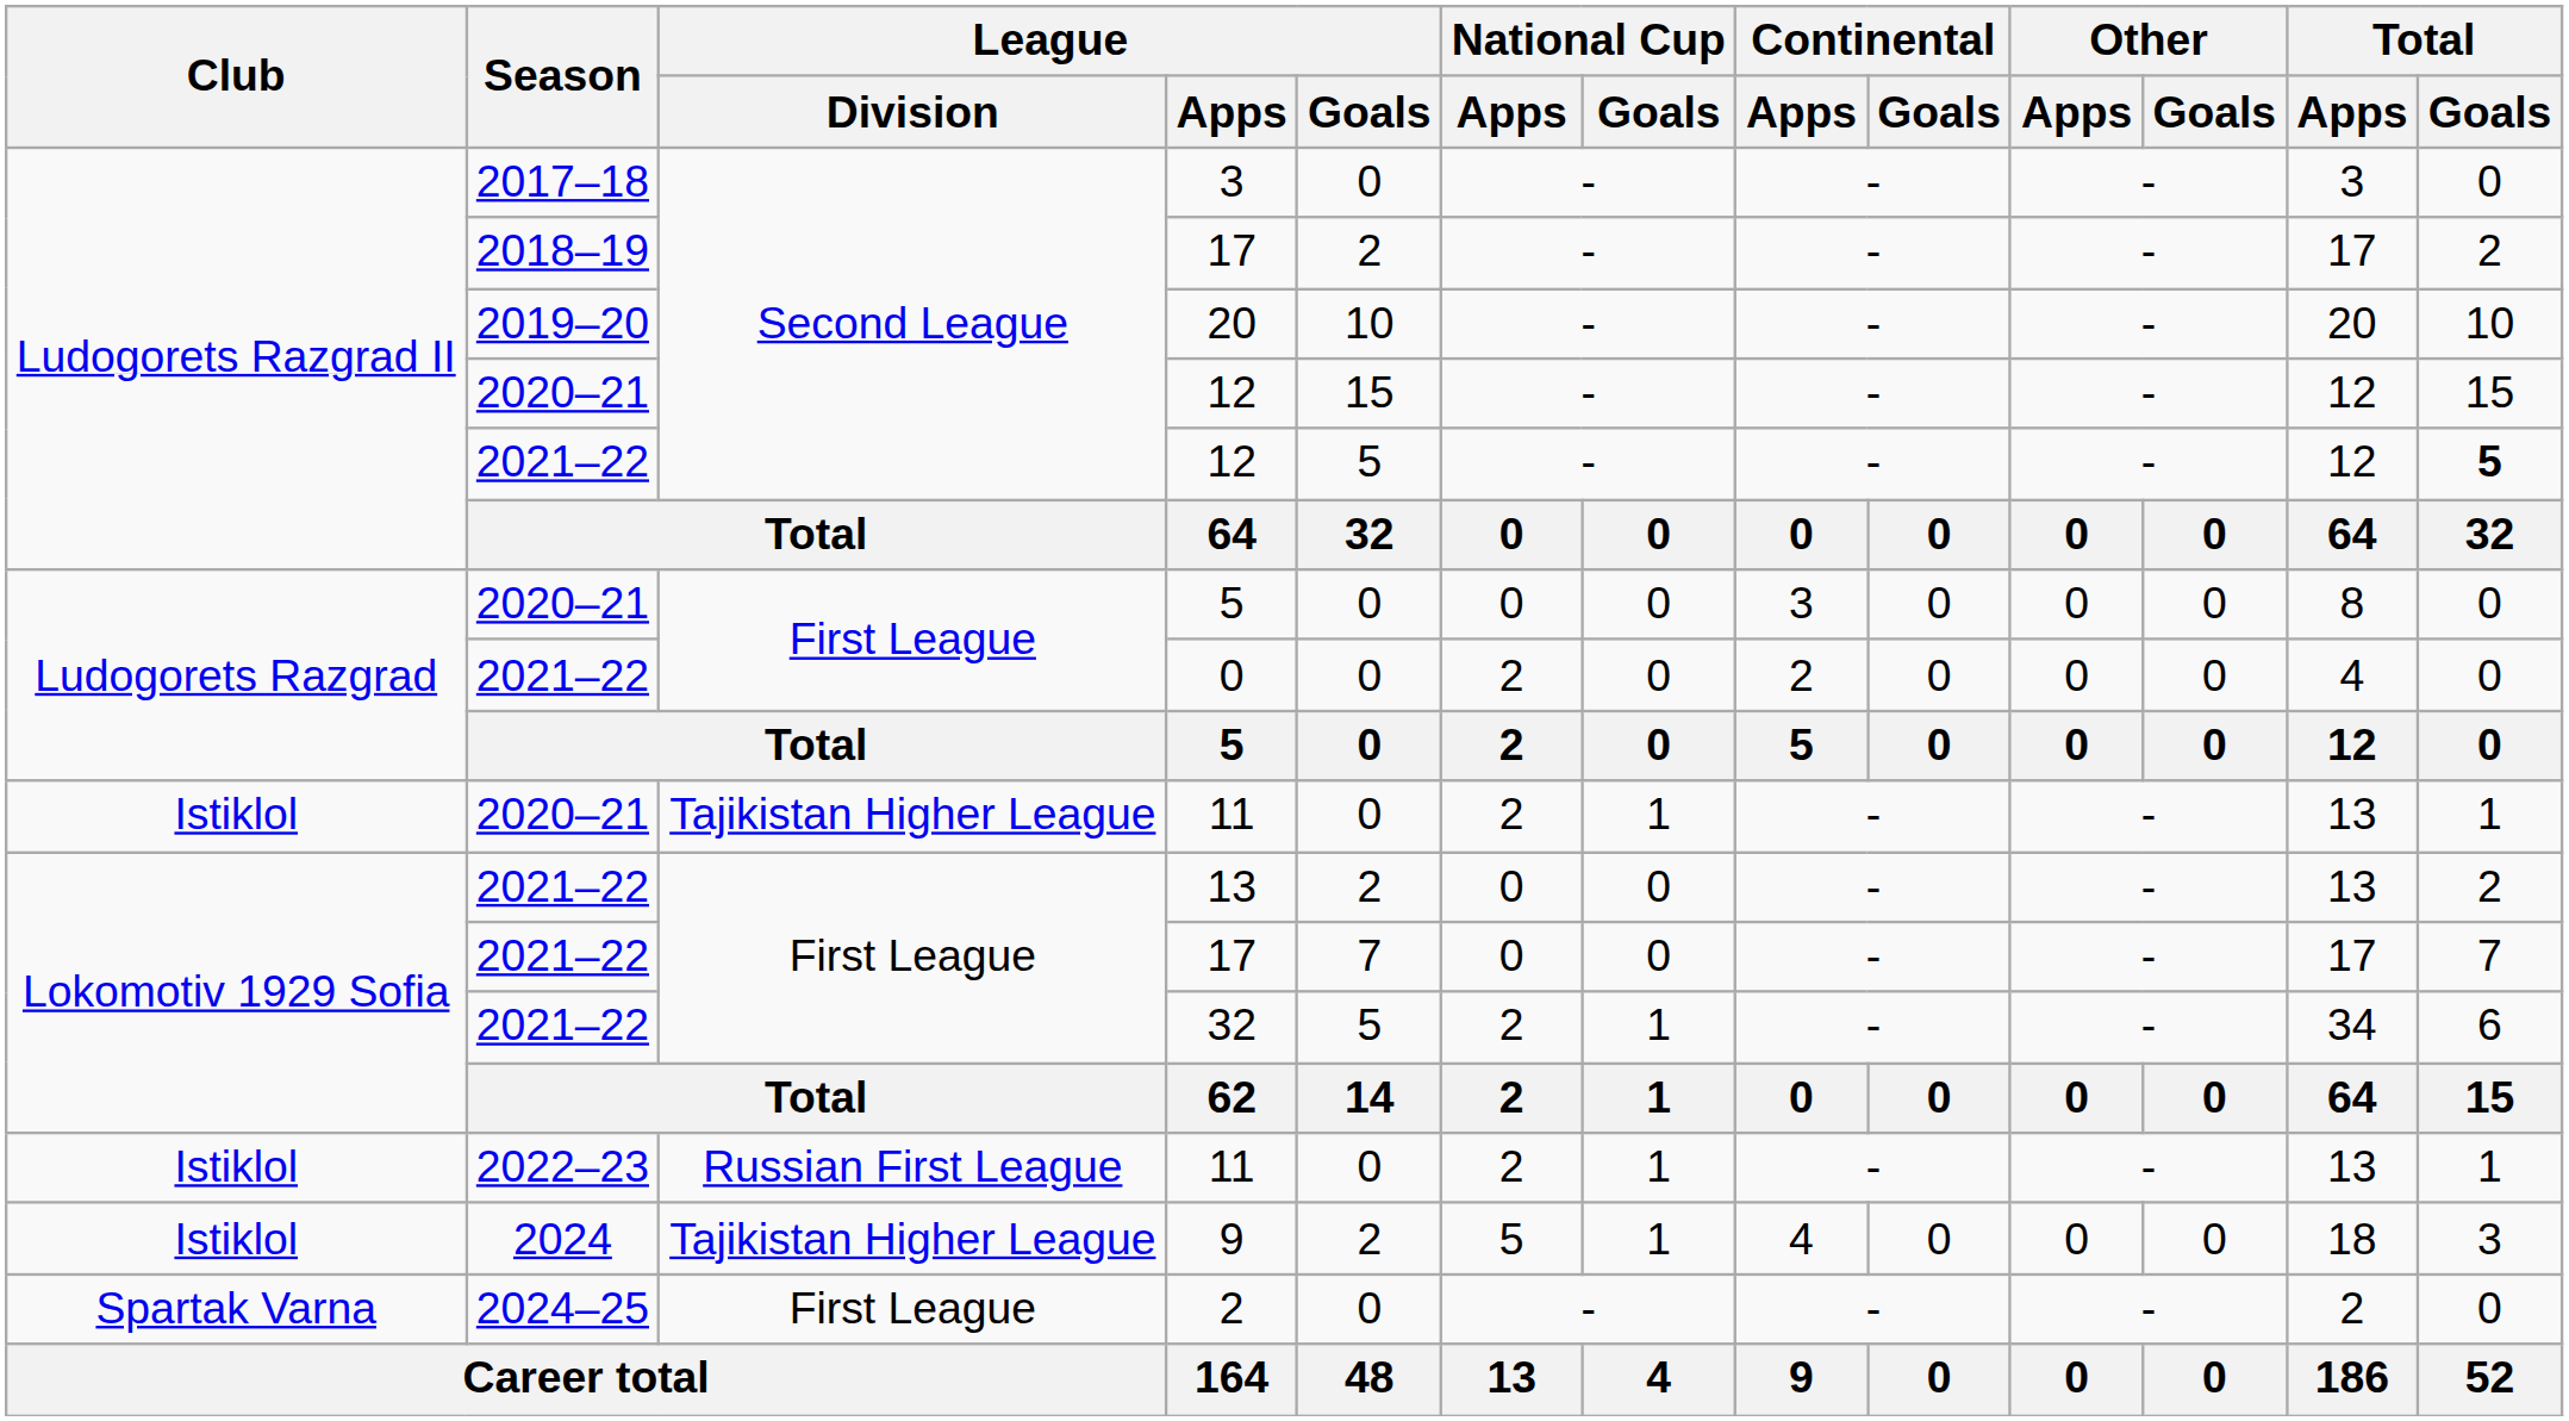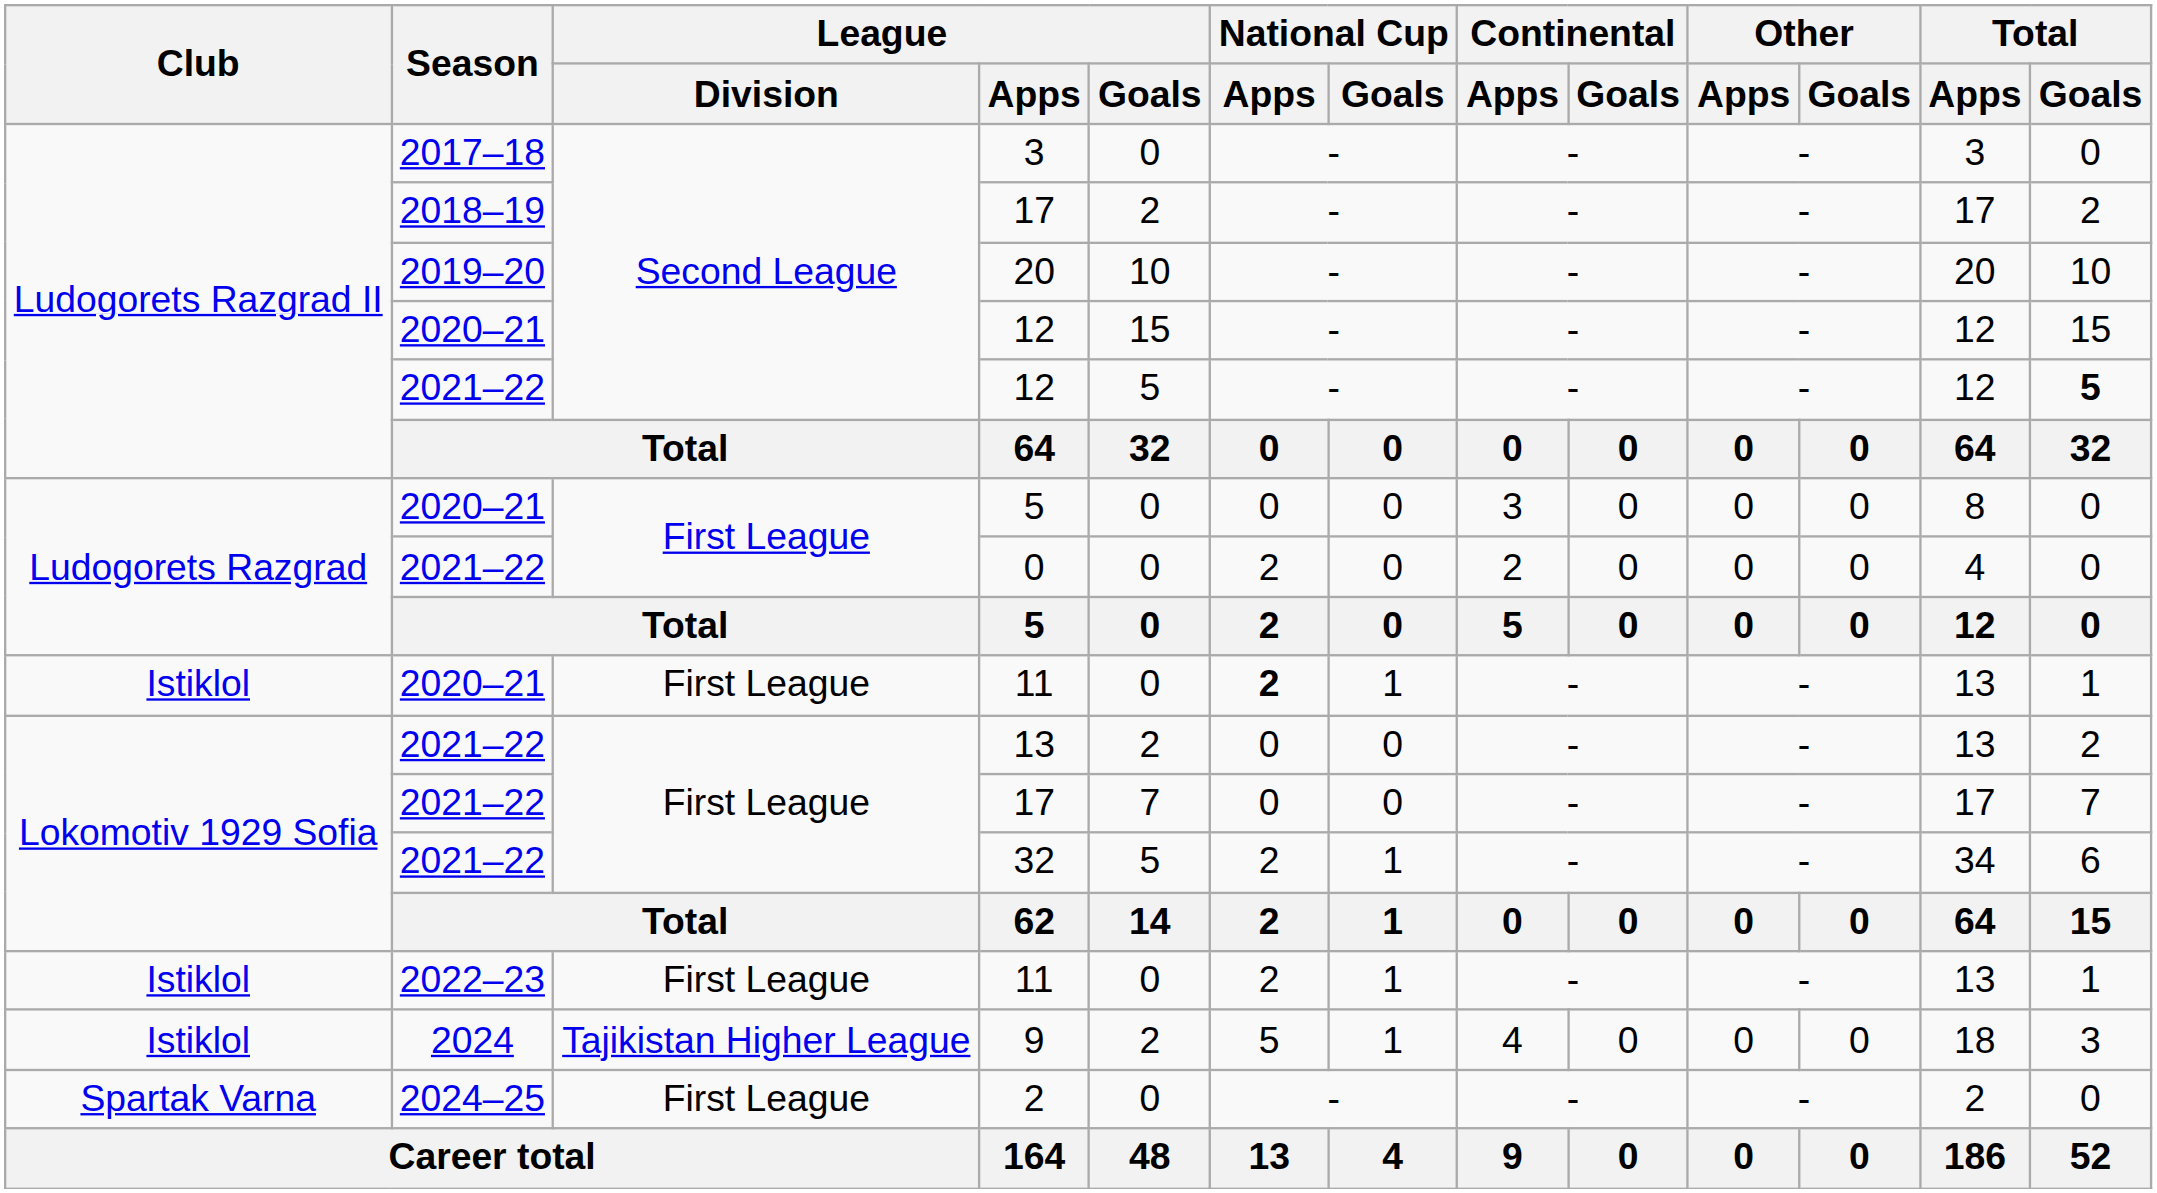2020–21 / 11 | League / Division: Tajikistan Higher League -> First League
2020–21 / 11 | National Cup / Apps: normal -> bold
2022–23 / 11 | League / Division: Russian First League -> First League
